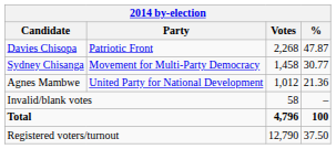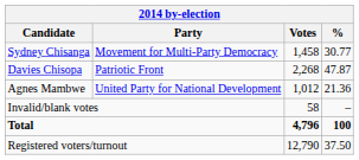rows swapped: Davies Chisopa <-> Sydney Chisanga
